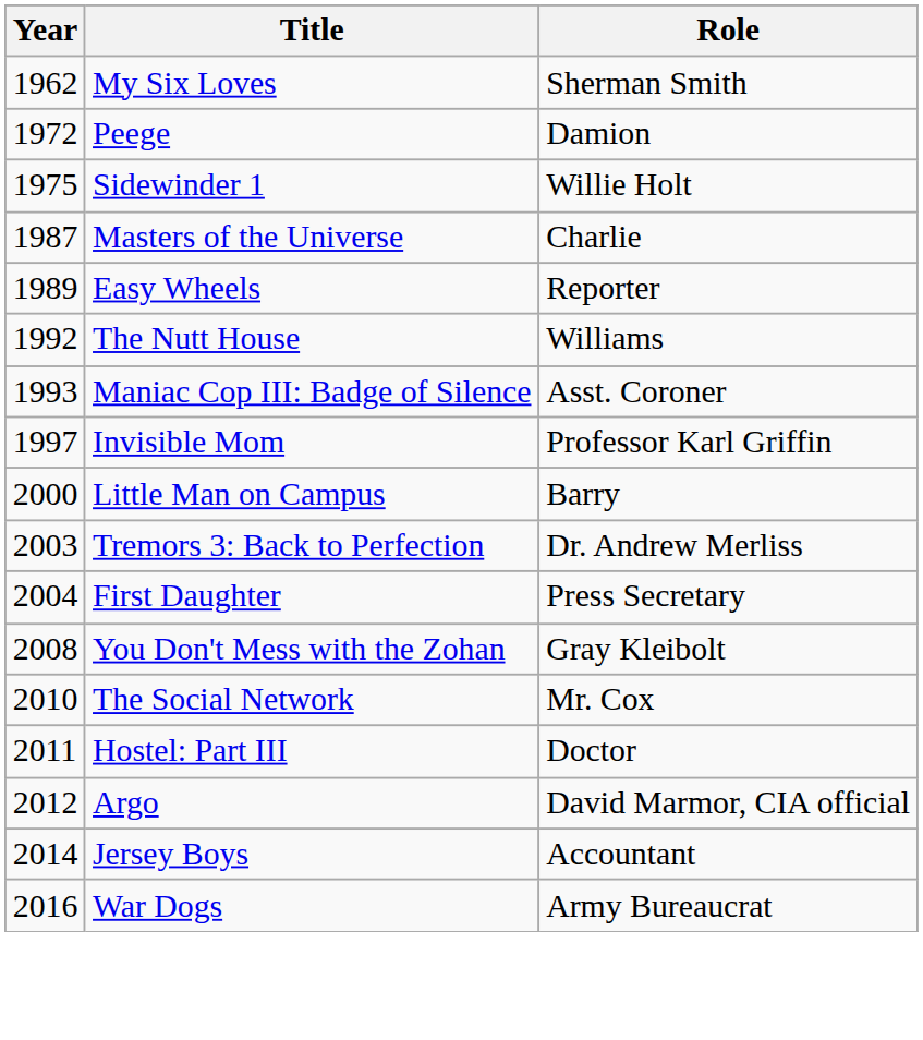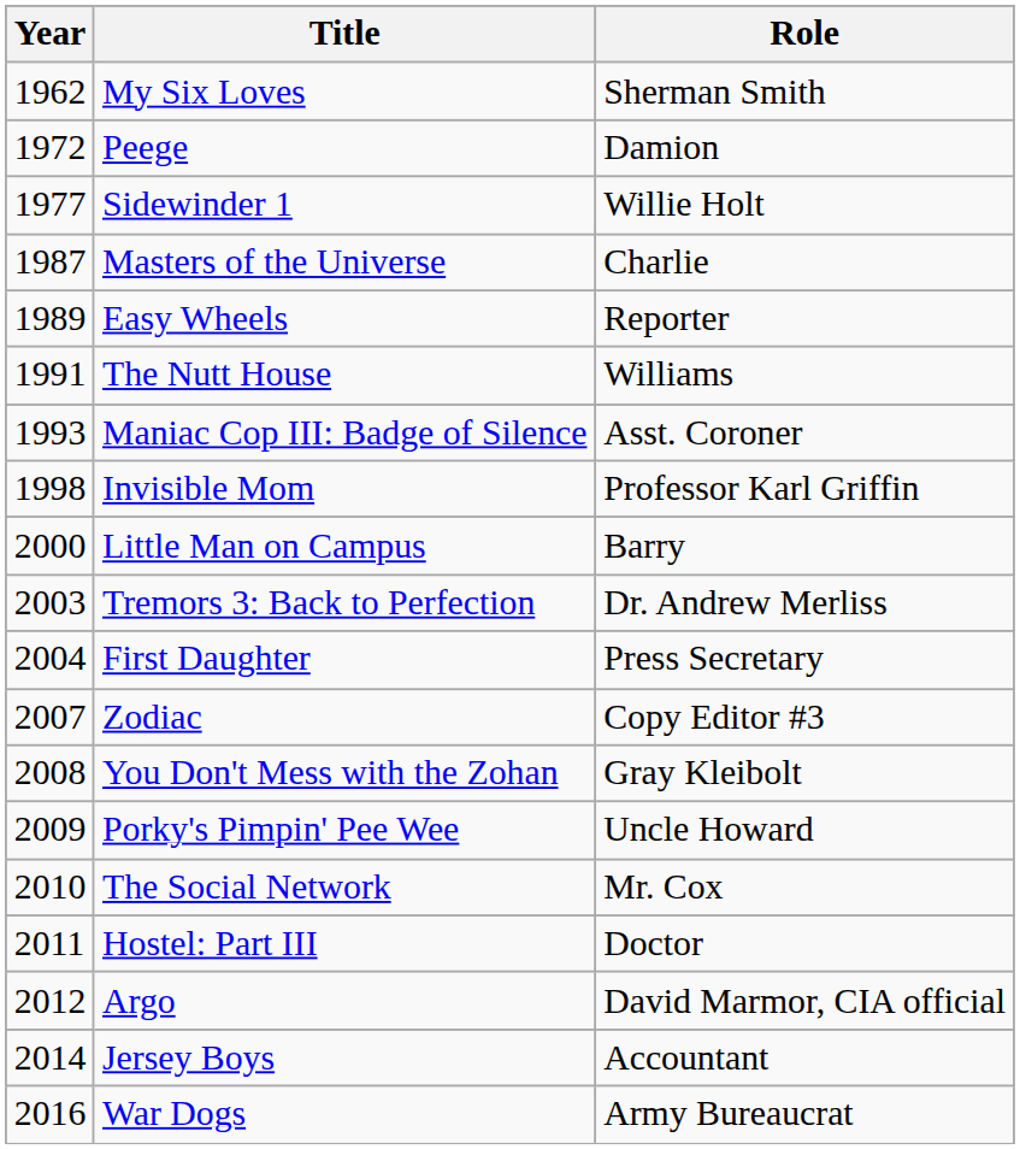Sidewinder 1 | Year: 1975 -> 1977
The Nutt House | Year: 1992 -> 1991
Invisible Mom | Year: 1997 -> 1998
+ row: 2007 | Zodiac | Copy Editor #3
+ row: 2009 | Porky's Pimpin' Pee Wee | Uncle Howard
